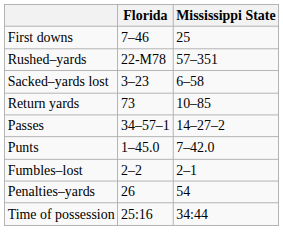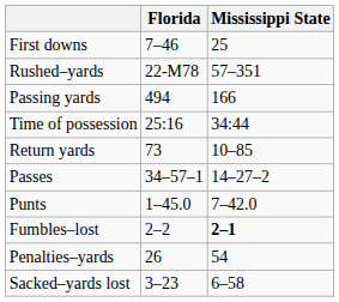+ row: Passing yards | 494 | 166
rows swapped: Sacked–yards lost <-> Time of possession
Fumbles–lost | Mississippi State: normal -> bold
